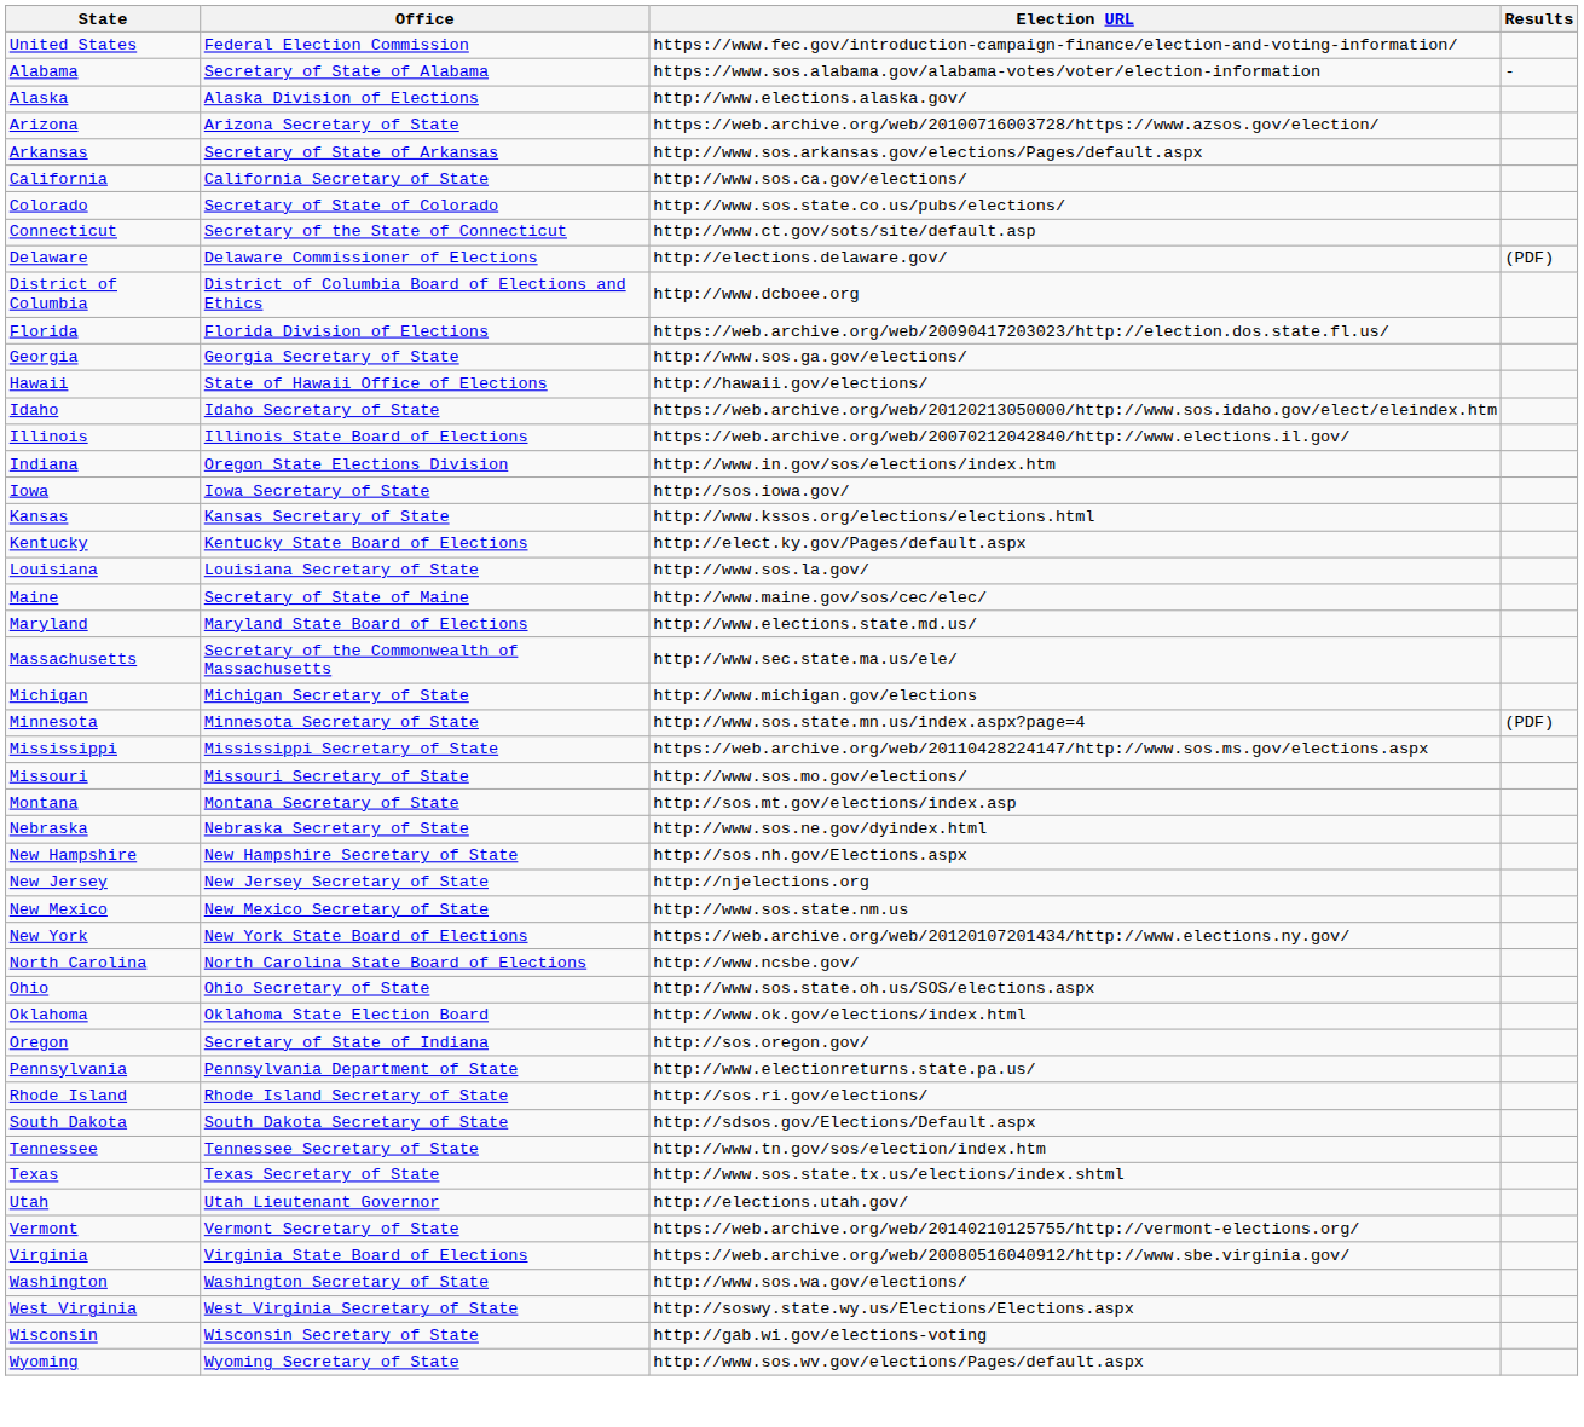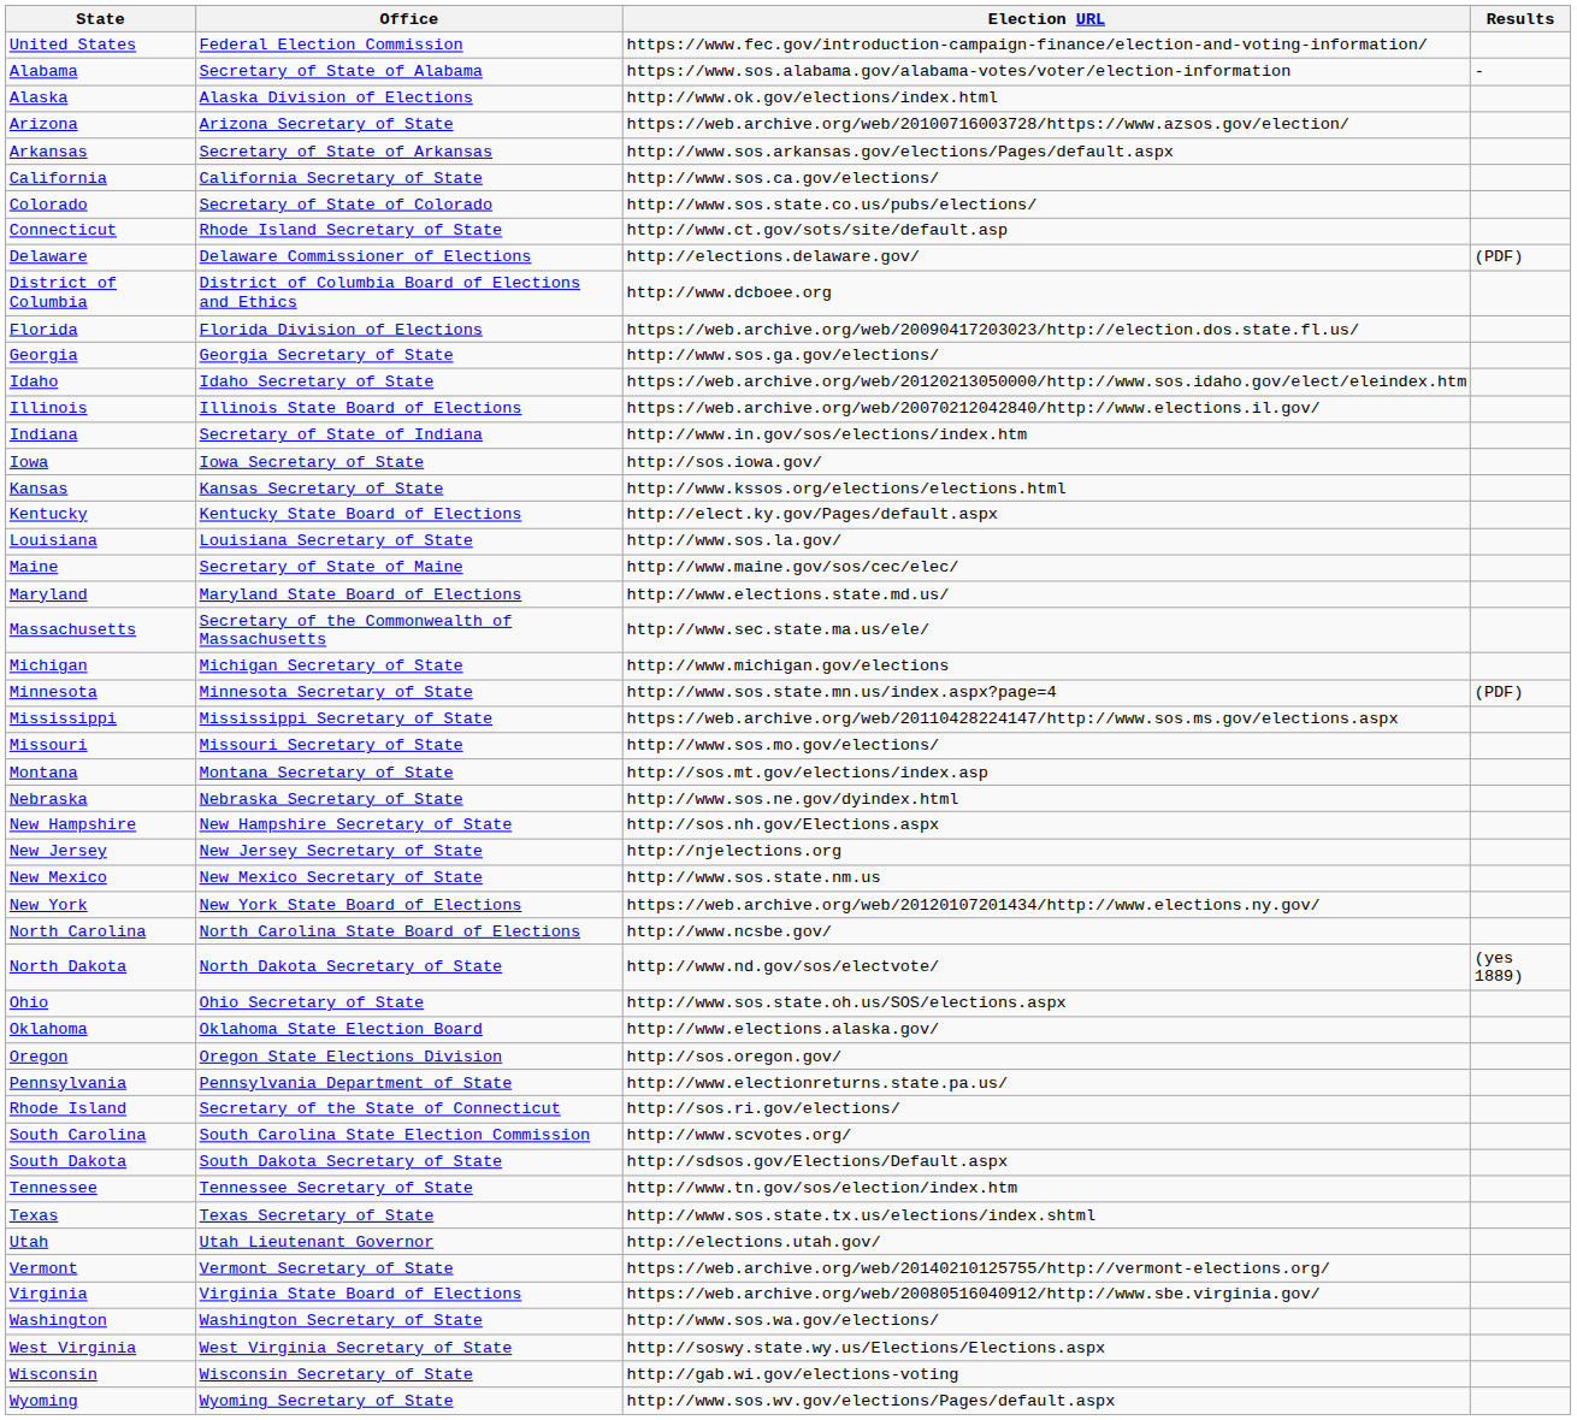Alaska | Election URL: http://www.elections.alaska.gov/ -> http://www.ok.gov/elections/index.html
Connecticut | Office: Secretary of the State of Connecticut -> Rhode Island Secretary of State
- row: Hawaii | State of Hawaii Office of Elections | http://hawaii.gov/elections/
Indiana | Office: Oregon State Elections Division -> Secretary of State of Indiana
+ row: North Dakota | North Dakota Secretary of State | http://www.nd.gov/sos/electvote/ | (yes 1889)
Oklahoma | Election URL: http://www.ok.gov/elections/index.html -> http://www.elections.alaska.gov/
Oregon | Office: Secretary of State of Indiana -> Oregon State Elections Division
Rhode Island | Office: Rhode Island Secretary of State -> Secretary of the State of Connecticut
+ row: South Carolina | South Carolina State Election Commission | http://www.scvotes.org/
